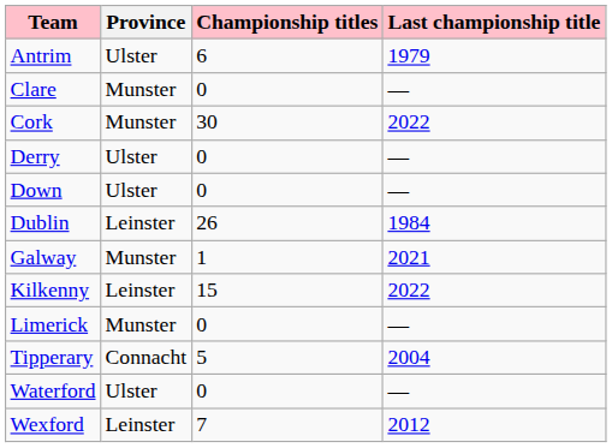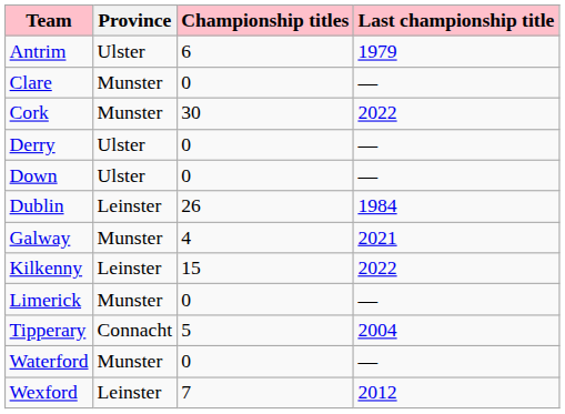Galway | Championship titles: 1 -> 4
Waterford | Province: Ulster -> Munster
